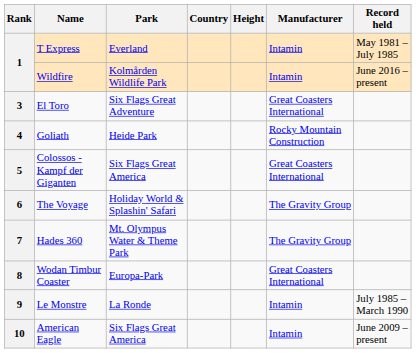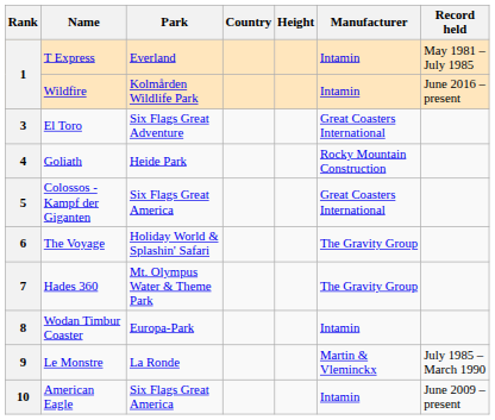8 | Manufacturer: Great Coasters International -> Intamin
9 | Manufacturer: Intamin -> Martin & Vleminckx
